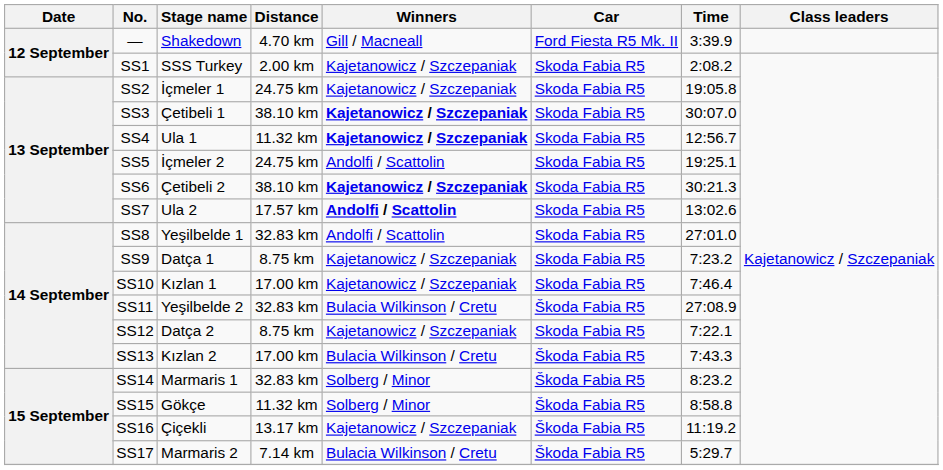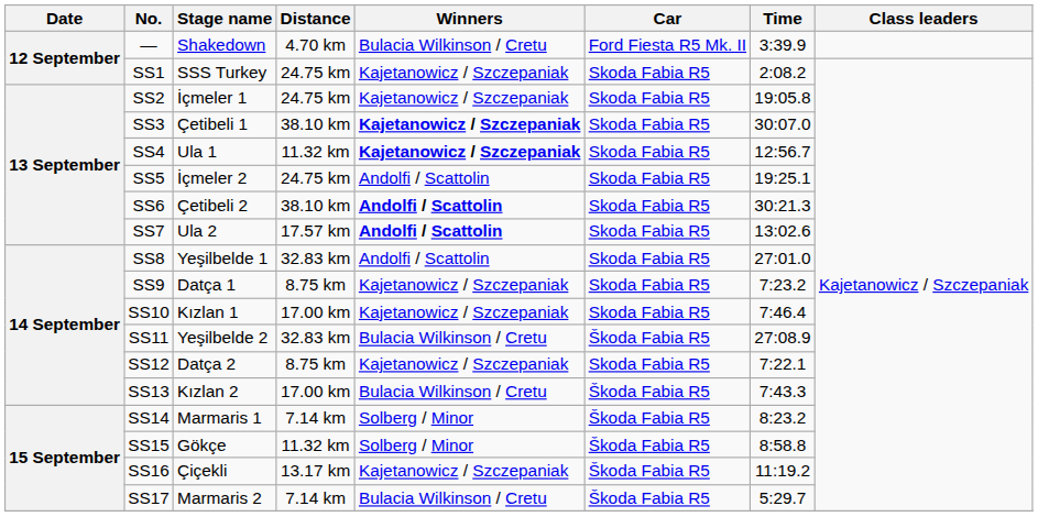— | Winners: Gill / Macneall -> Bulacia Wilkinson / Cretu
SS1 | Distance: 2.00 km -> 24.75 km
SS6 | Winners: Kajetanowicz / Szczepaniak -> Andolfi / Scattolin
SS14 | Distance: 32.83 km -> 7.14 km
